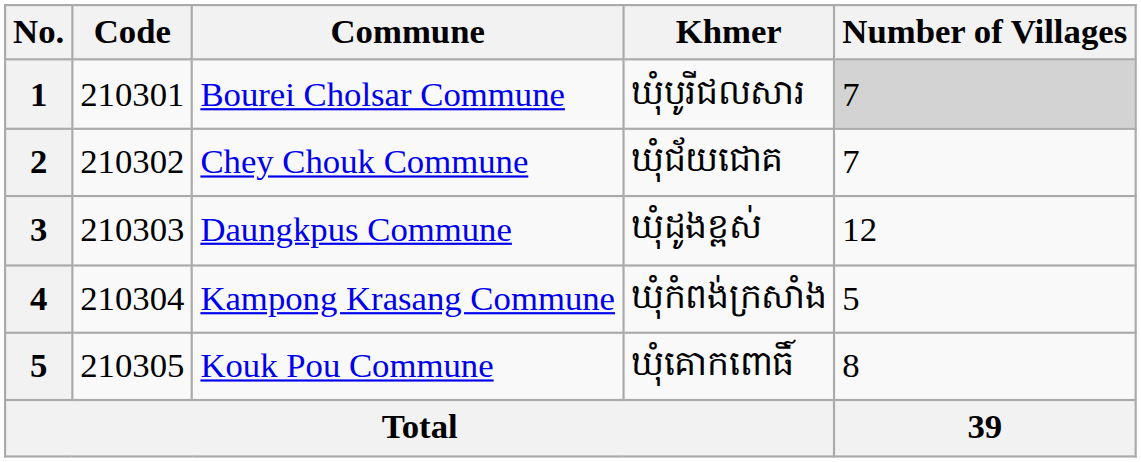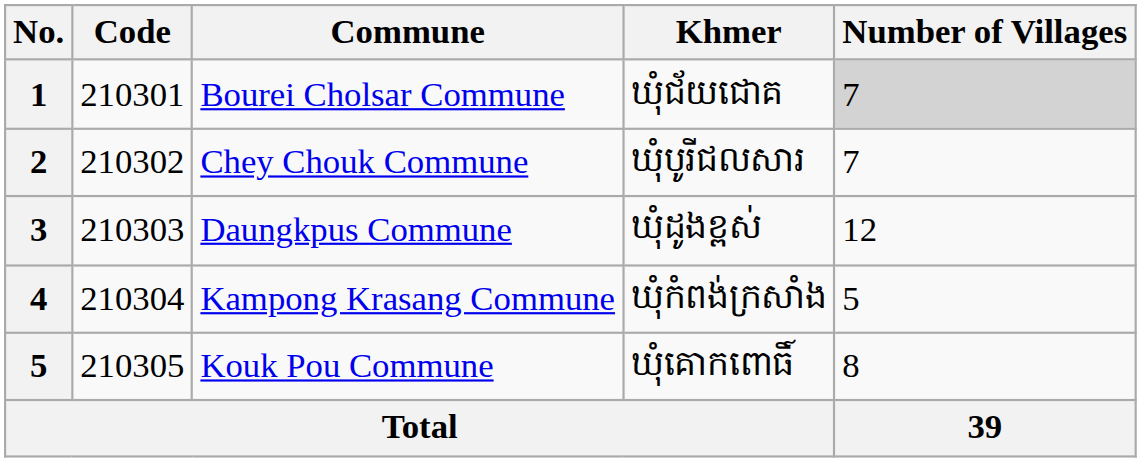Bourei Cholsar Commune | Khmer: ឃុំបូរីជលសារ -> ឃុំជ័យជោគ
Chey Chouk Commune | Khmer: ឃុំជ័យជោគ -> ឃុំបូរីជលសារ
